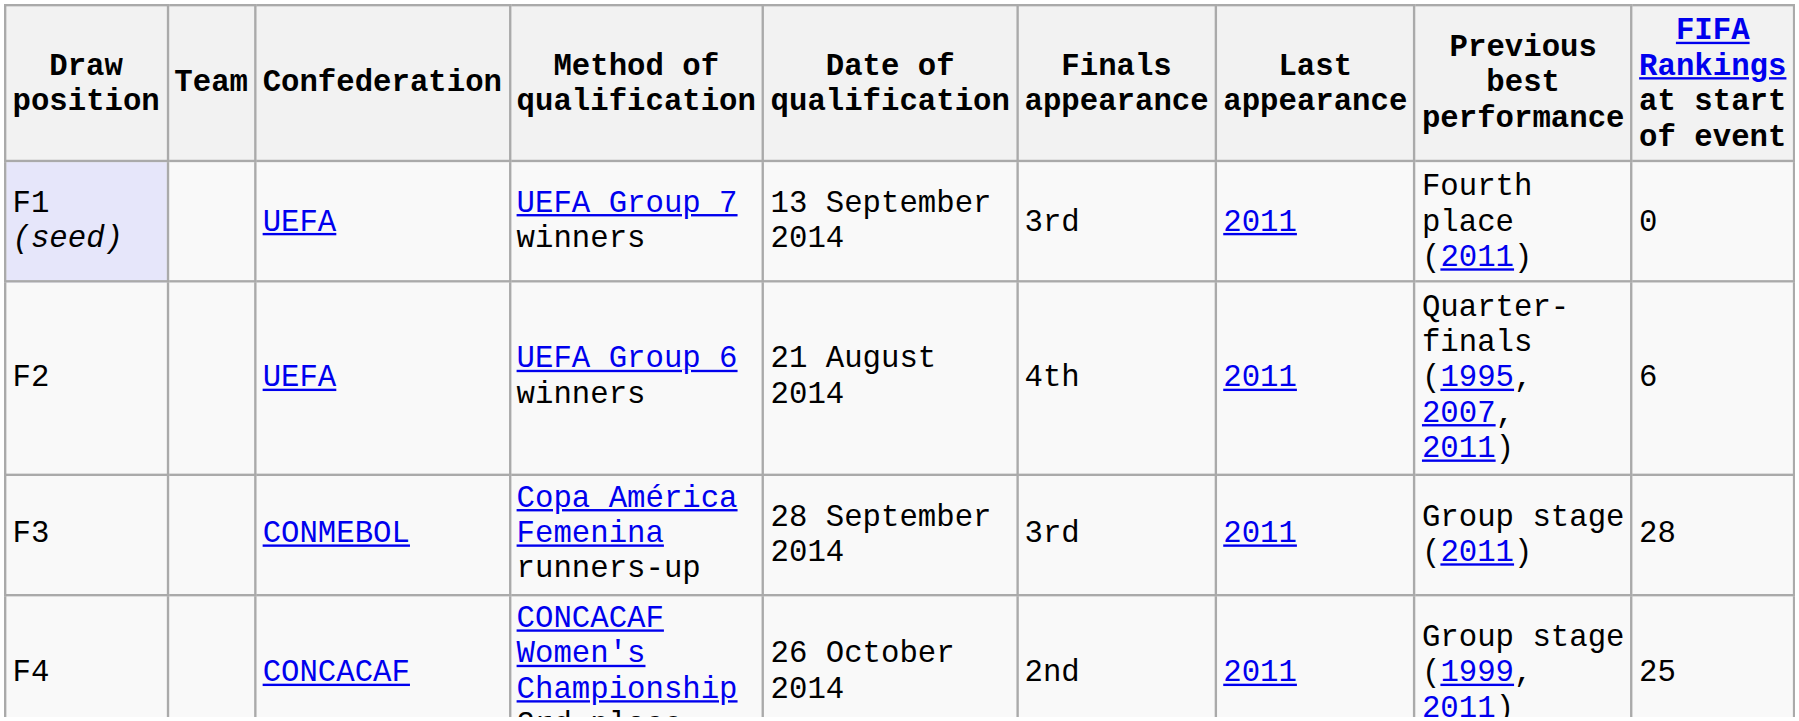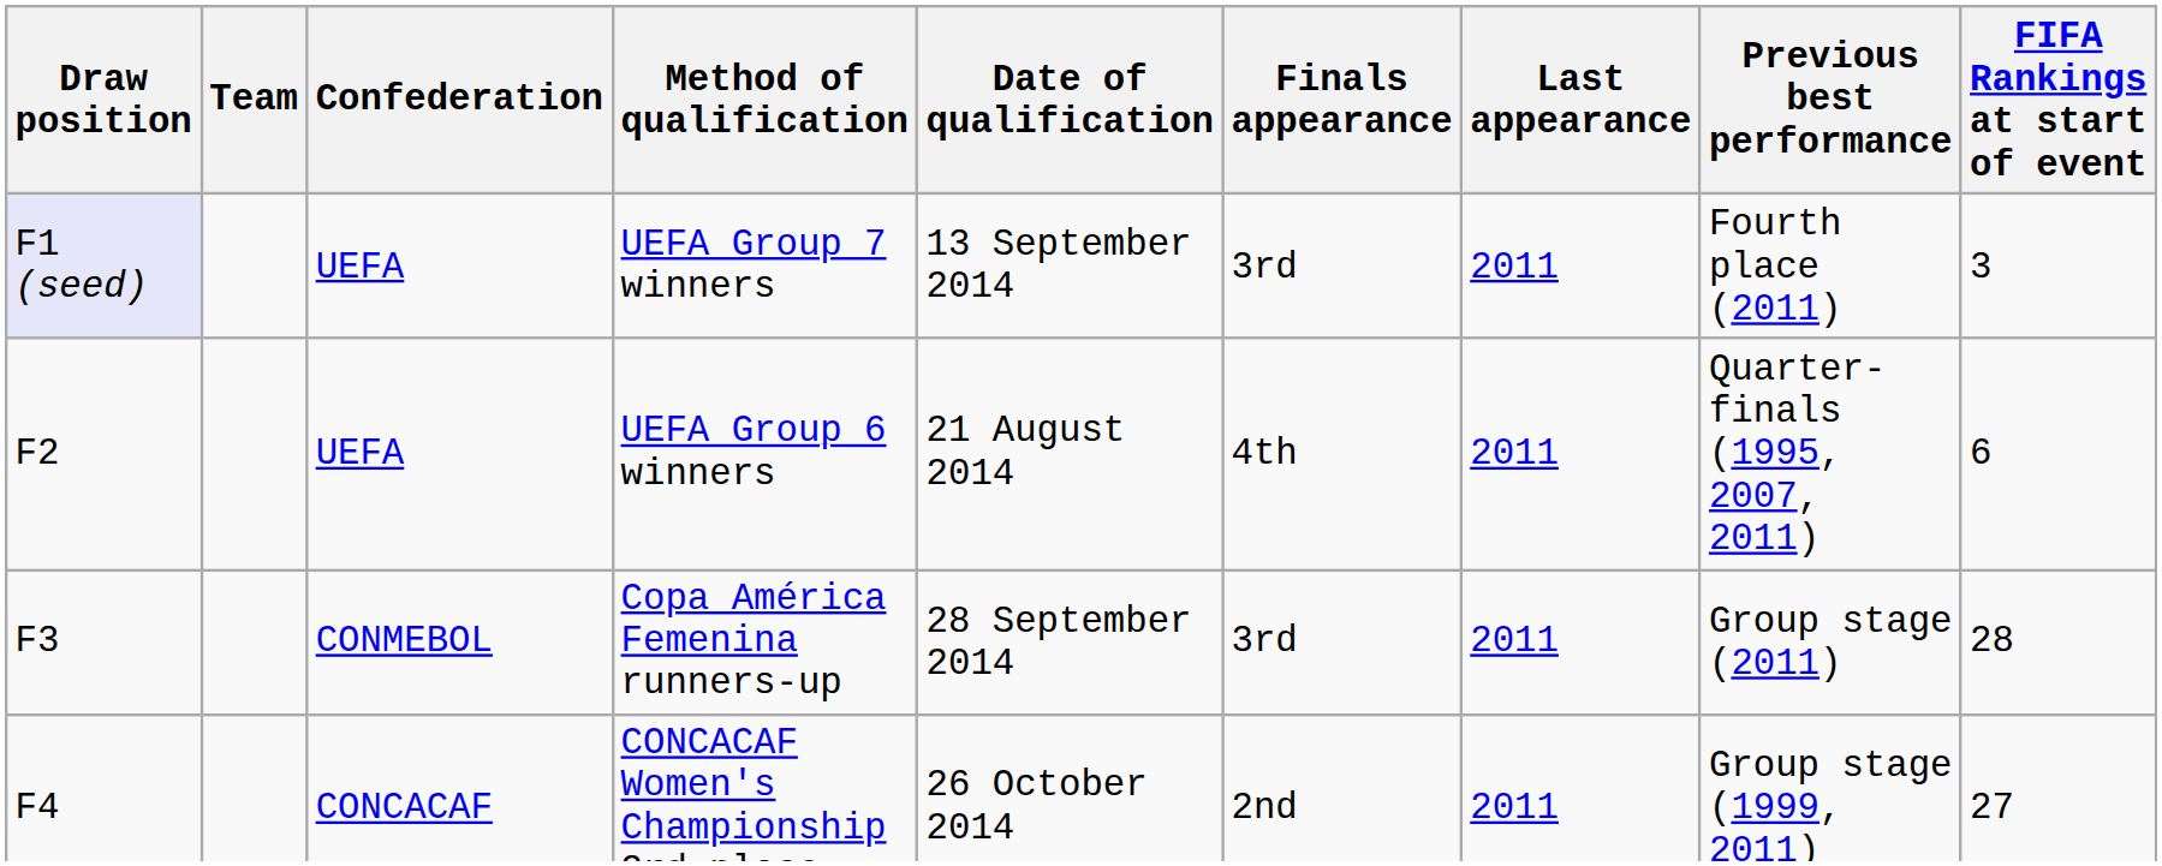UEFA Group 7 winners | FIFA Rankings at start of event: 0 -> 3
CONCACAF Women's Championship 3rd place | FIFA Rankings at start of event: 25 -> 27
